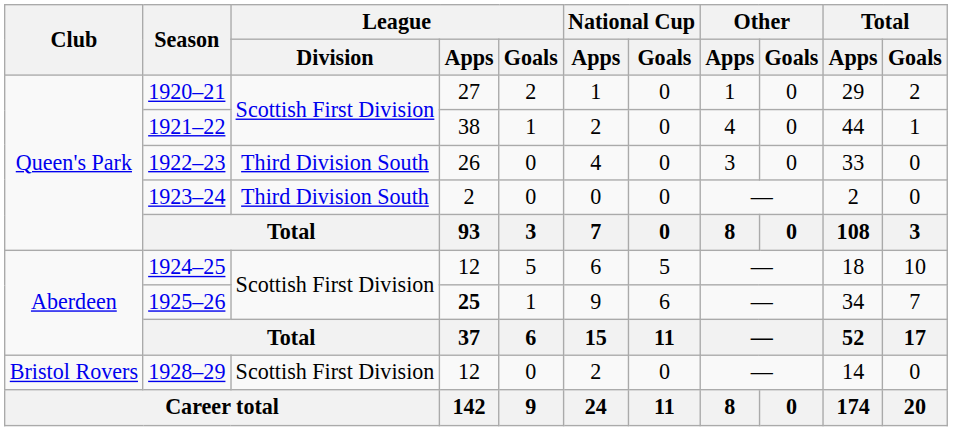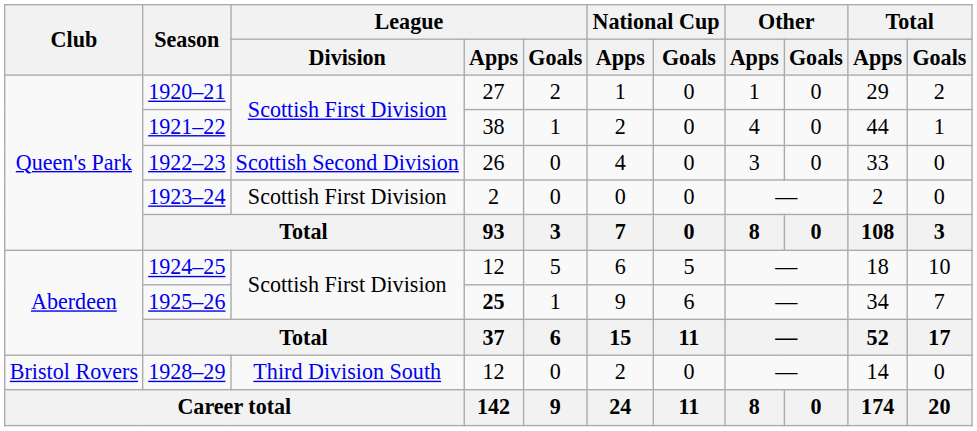1922–23 | League / Division: Third Division South -> Scottish Second Division
1923–24 | League / Division: Third Division South -> Scottish First Division
1928–29 | League / Division: Scottish First Division -> Third Division South
